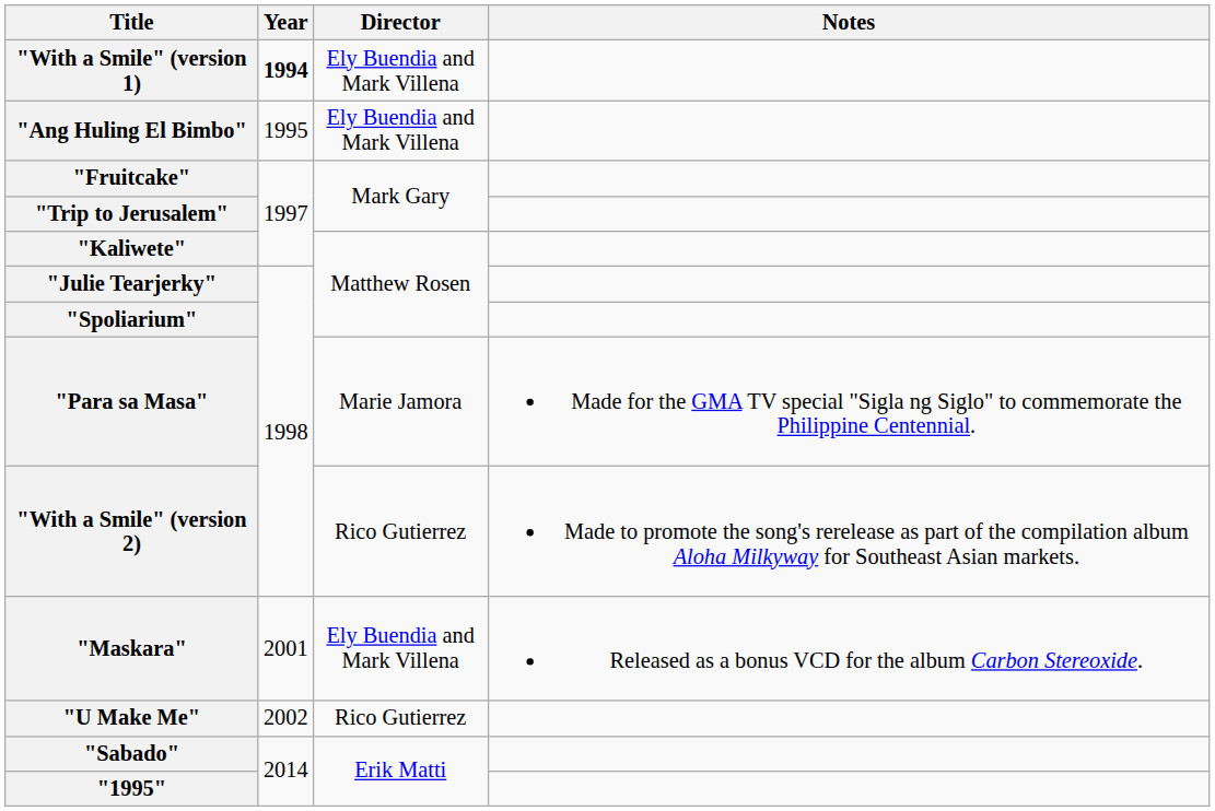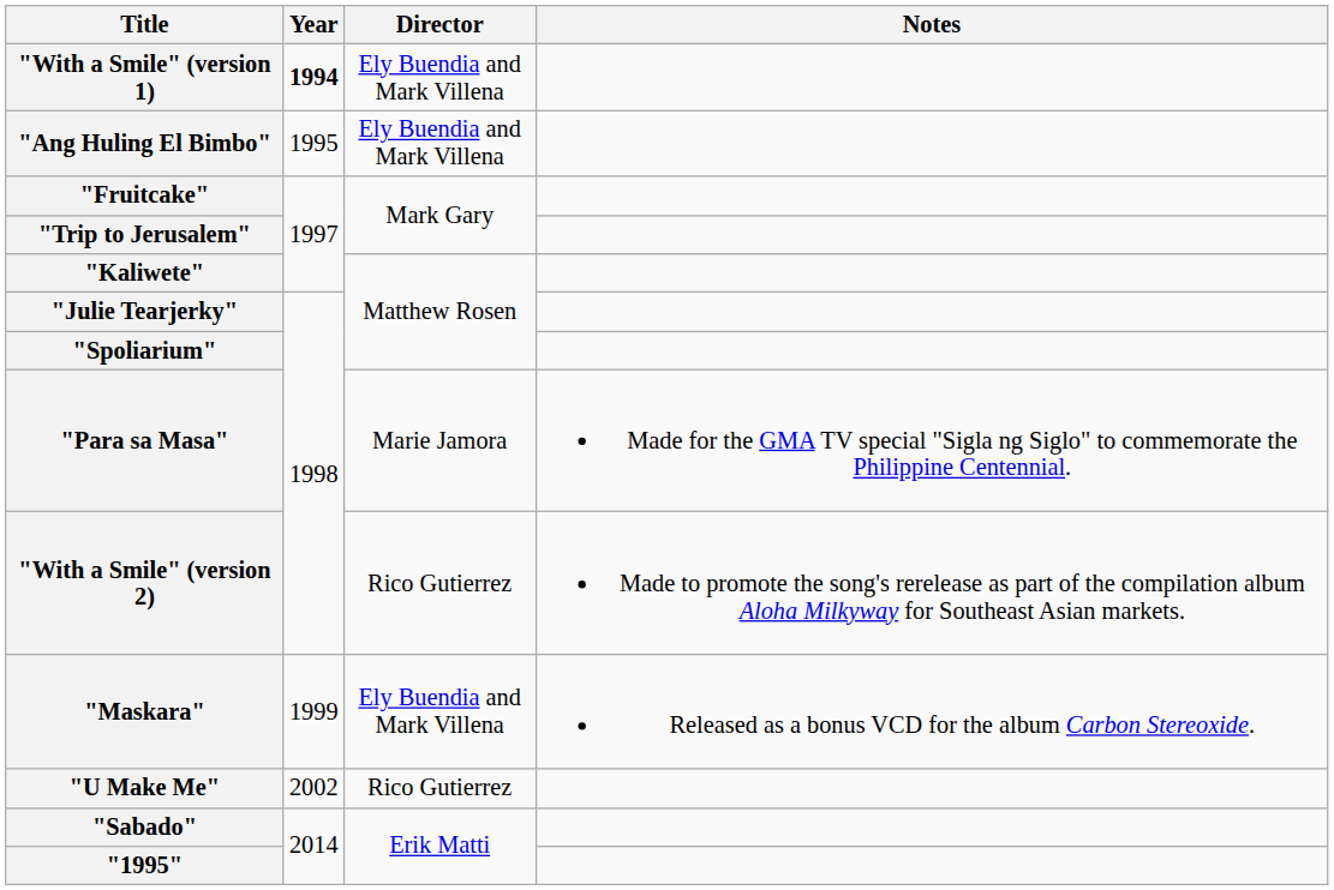"Maskara" | Year: 2001 -> 1999
